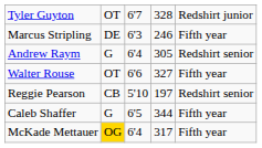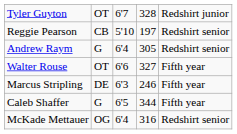rows swapped: Reggie Pearson <-> Marcus Stripling
McKade Mettauer | column 2: gold background -> no background
McKade Mettauer | column 4: 317 -> 316
McKade Mettauer | column 5: Fifth year -> Redshirt senior
